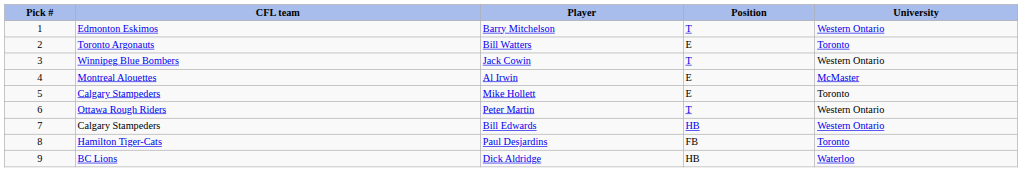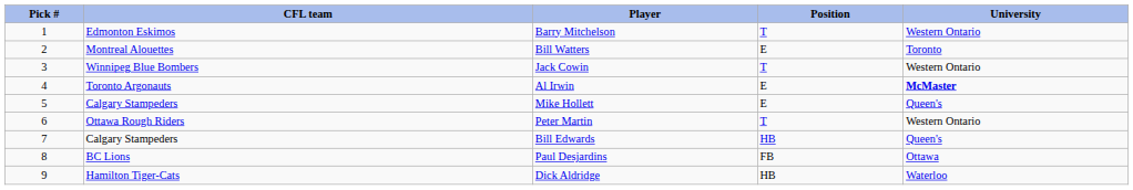Bill Watters | CFL team: Toronto Argonauts -> Montreal Alouettes
Al Irwin | CFL team: Montreal Alouettes -> Toronto Argonauts
Al Irwin | University: normal -> bold
Mike Hollett | University: Toronto -> Queen's
Bill Edwards | University: Western Ontario -> Queen's
Paul Desjardins | CFL team: Hamilton Tiger-Cats -> BC Lions
Paul Desjardins | University: Toronto -> Ottawa
Dick Aldridge | CFL team: BC Lions -> Hamilton Tiger-Cats
